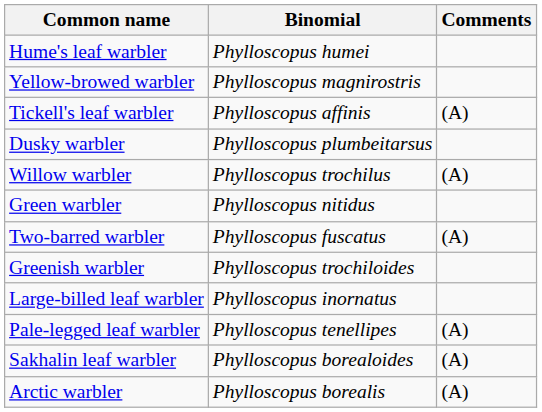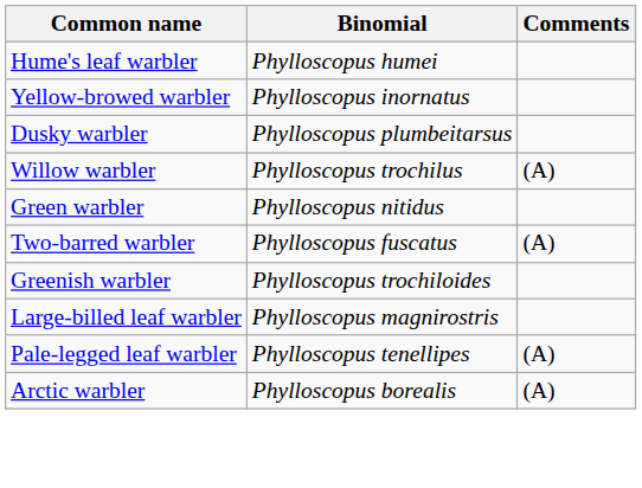Yellow-browed warbler | Binomial: Phylloscopus magnirostris -> Phylloscopus inornatus
- row: Tickell's leaf warbler | Phylloscopus affinis | (A)
Large-billed leaf warbler | Binomial: Phylloscopus inornatus -> Phylloscopus magnirostris
- row: Sakhalin leaf warbler | Phylloscopus borealoides | (A)
